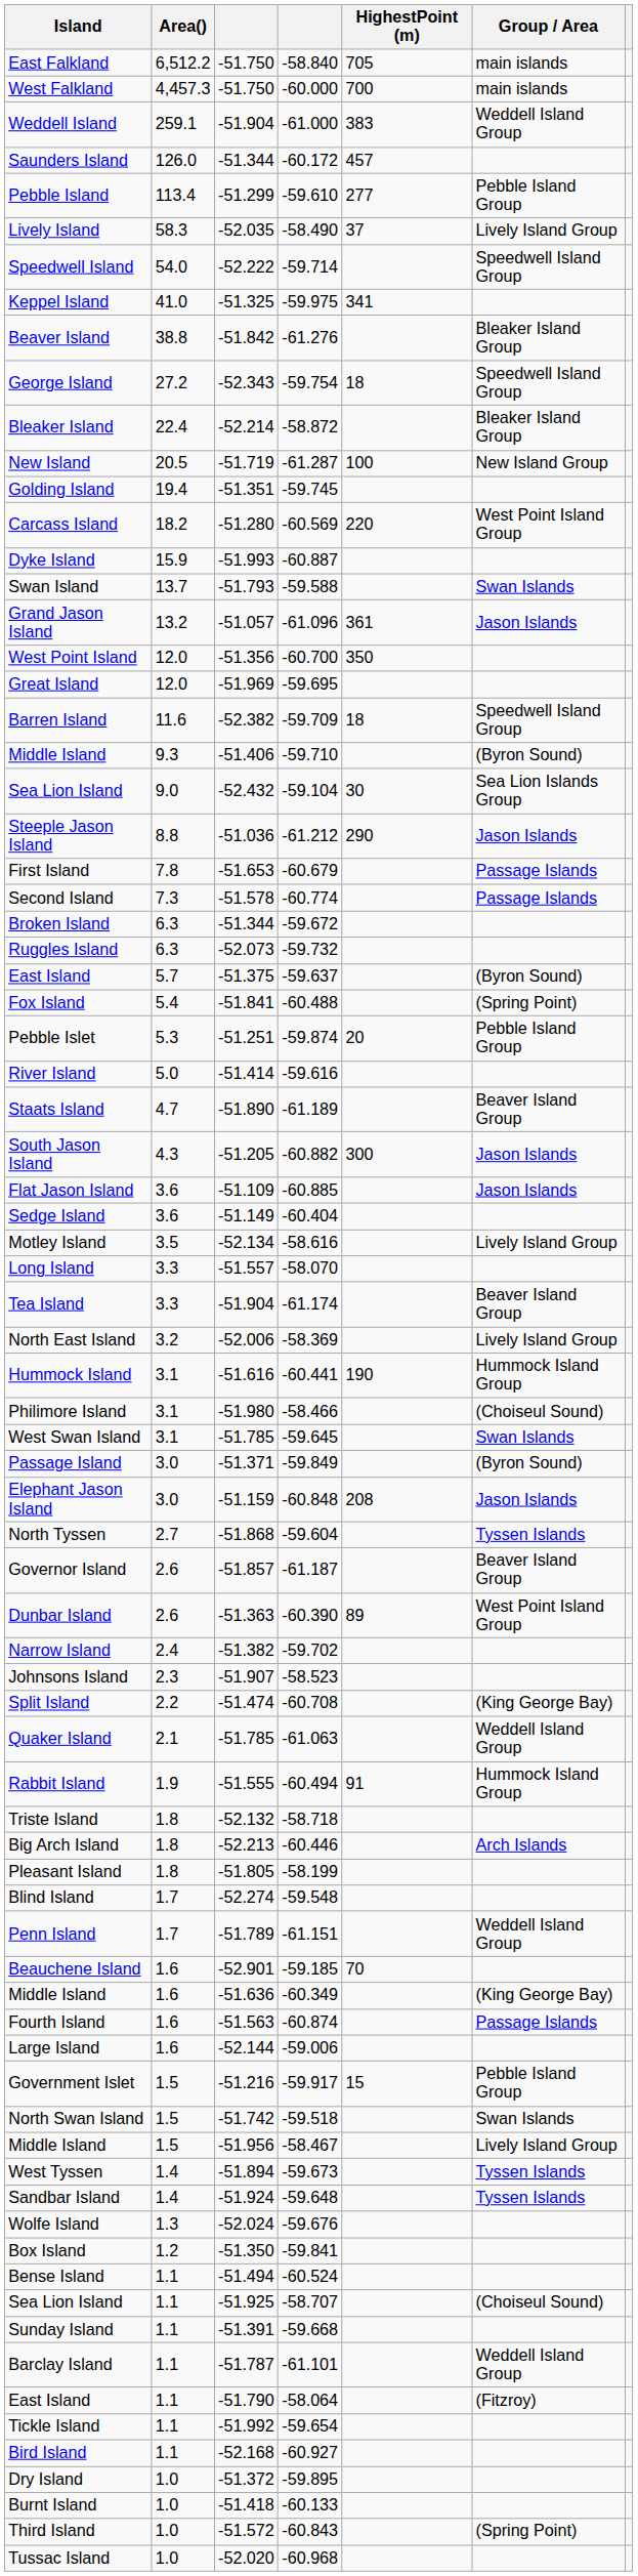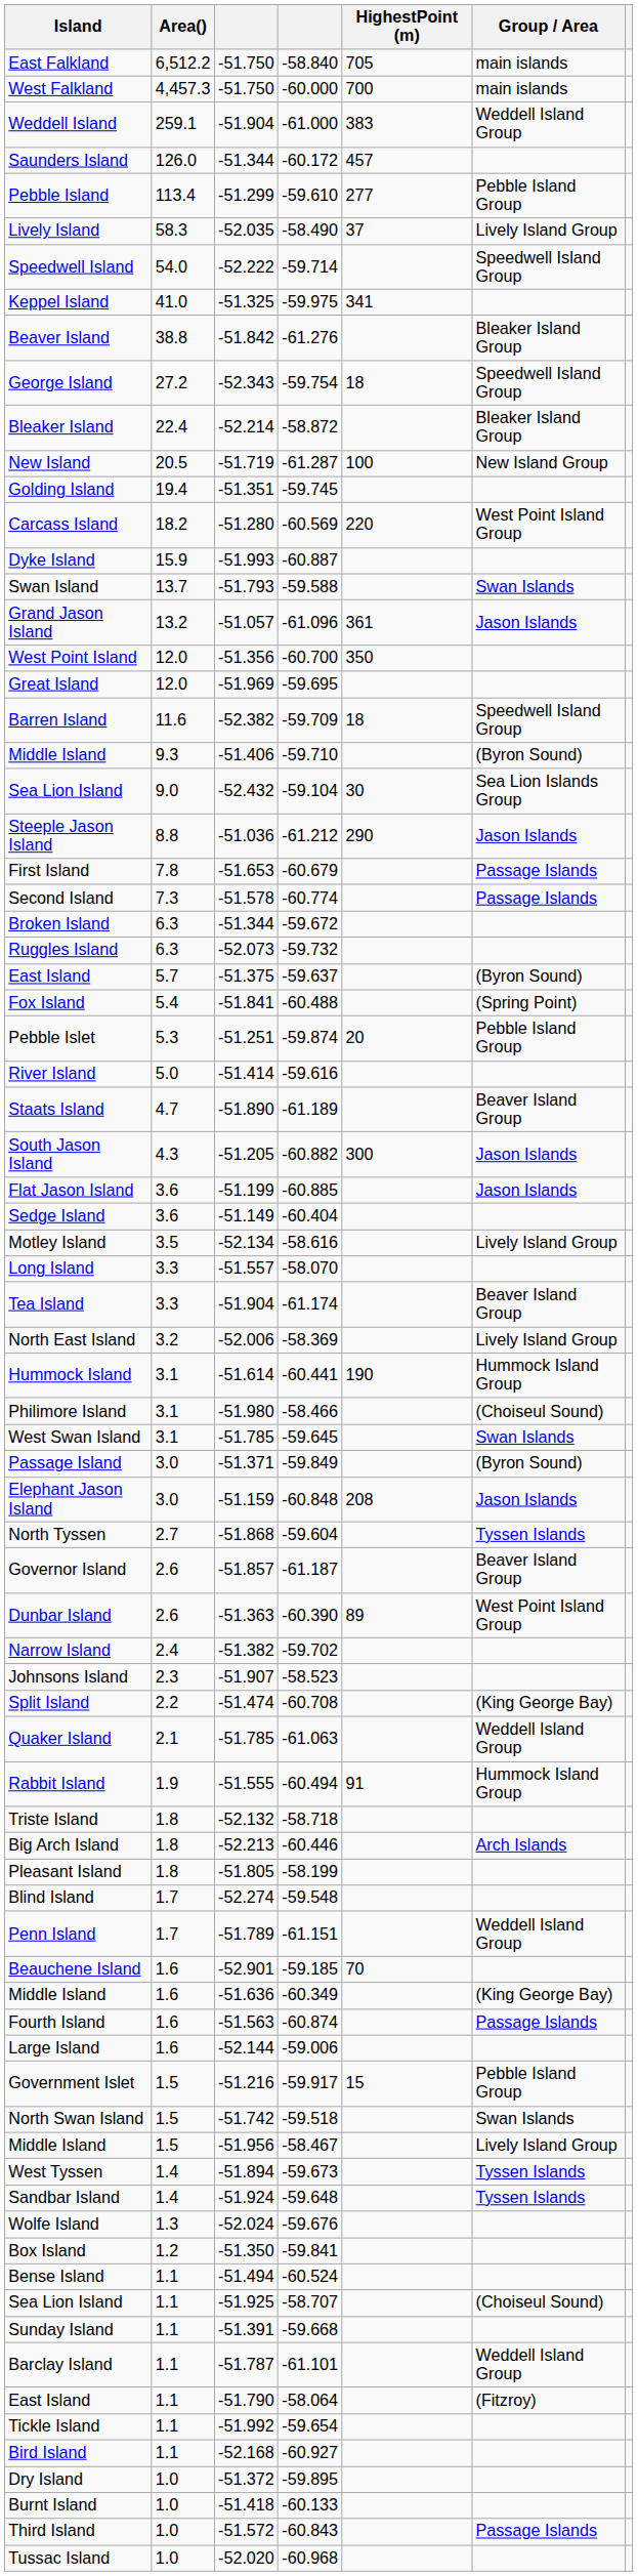Flat Jason Island | column 3: -51.109 -> -51.199
Hummock Island | column 3: -51.616 -> -51.614
Third Island | Group / Area: (Spring Point) -> Passage Islands
